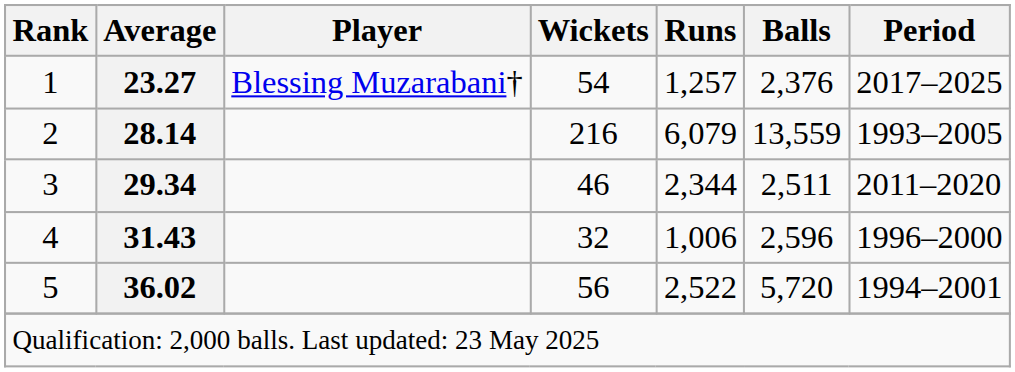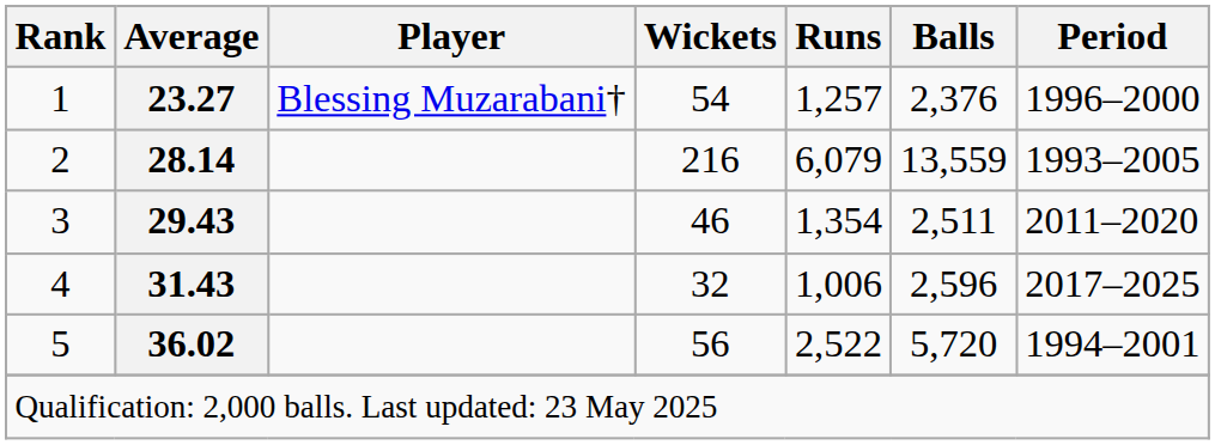1 | Period: 2017–2025 -> 1996–2000
3 | Average: 29.34 -> 29.43
3 | Runs: 2,344 -> 1,354
4 | Period: 1996–2000 -> 2017–2025
